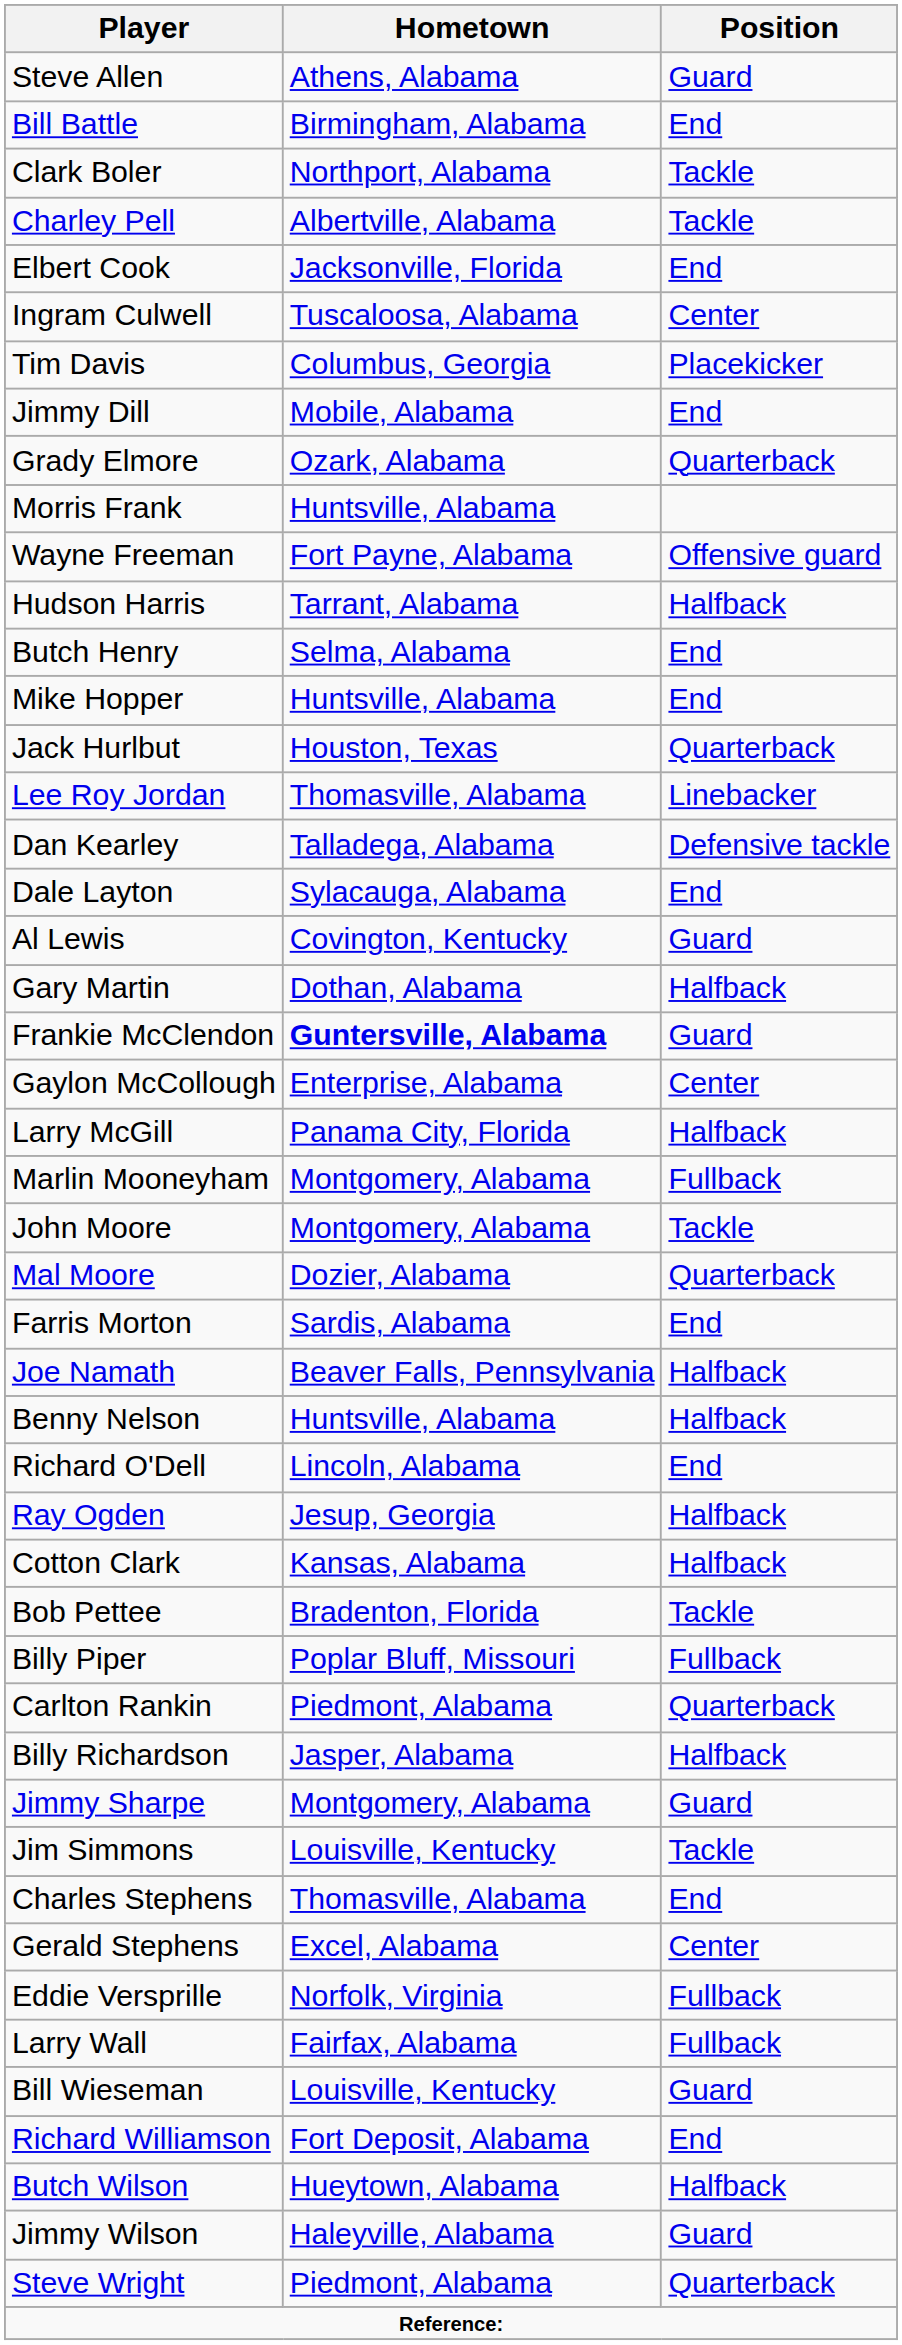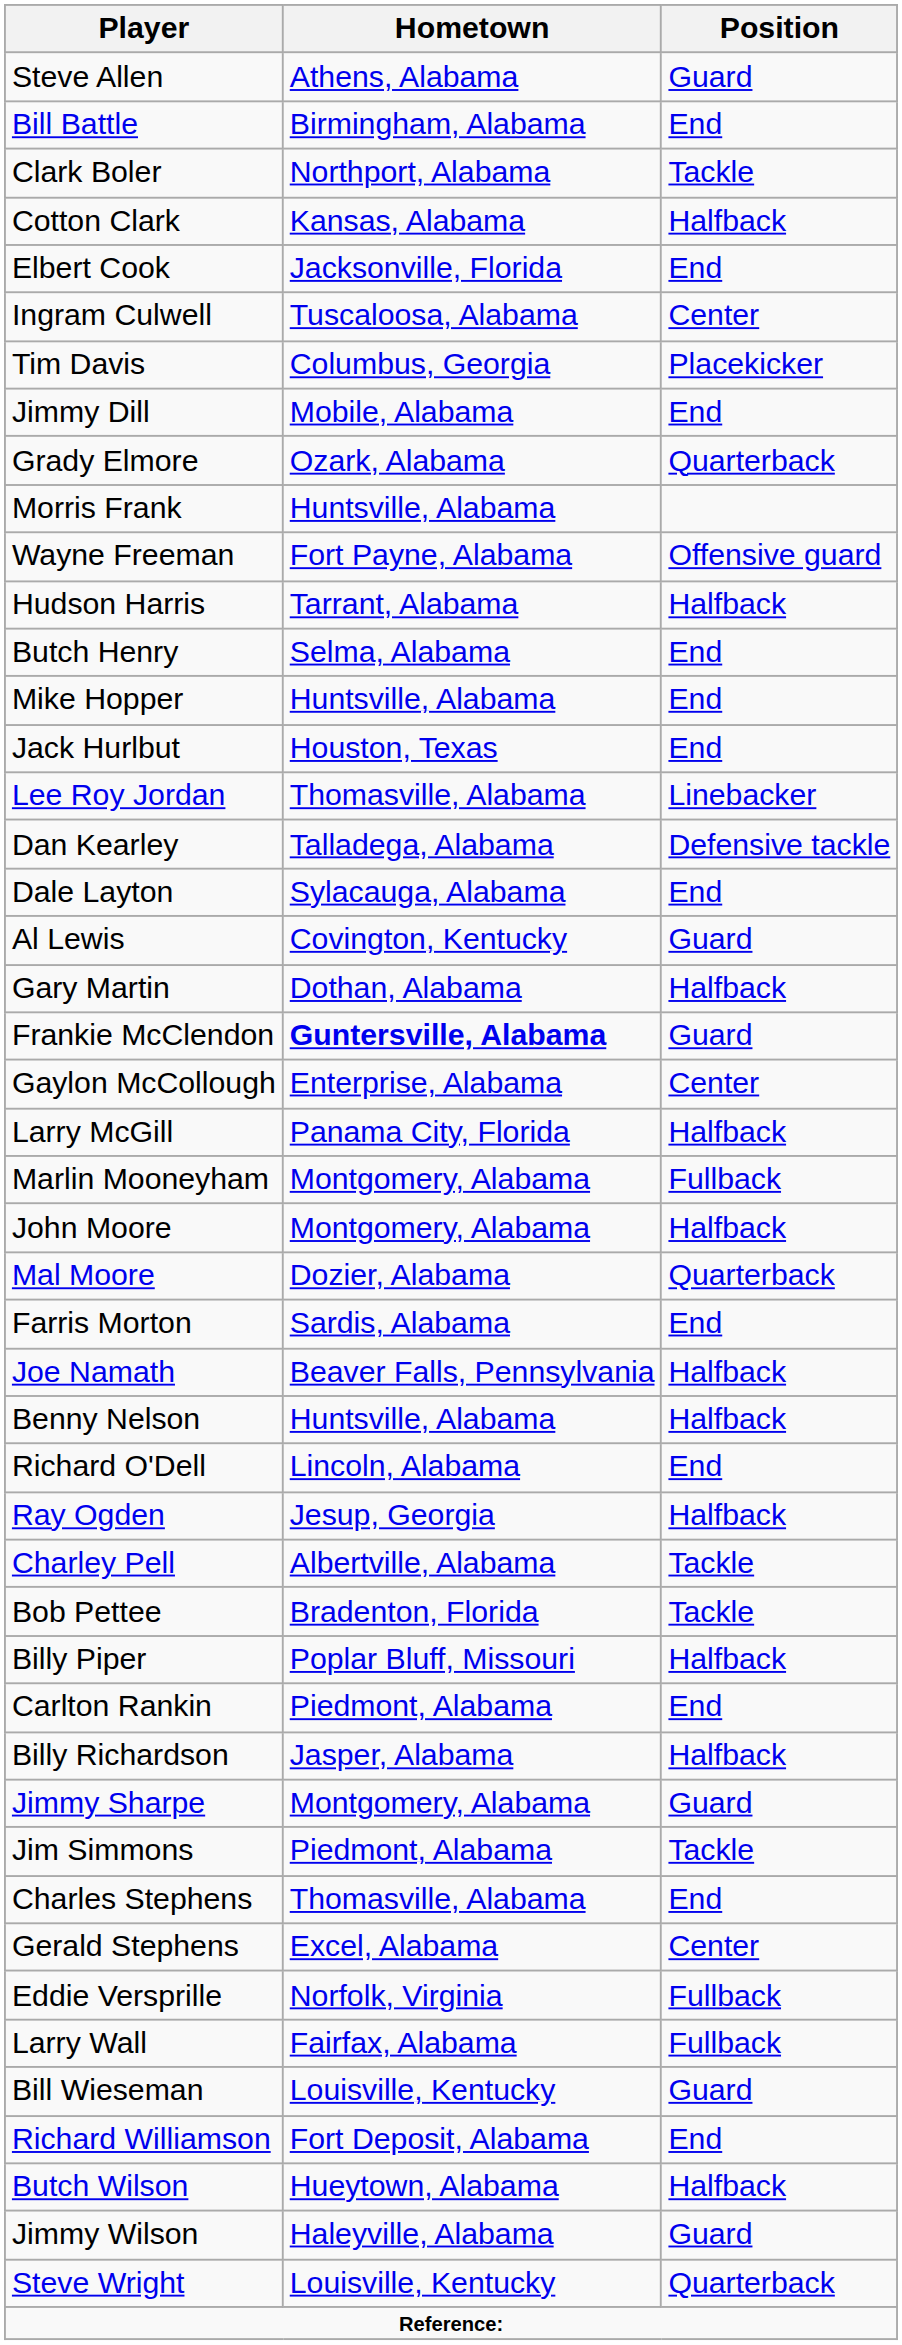rows swapped: Cotton Clark <-> Charley Pell
Jack Hurlbut | Position: Quarterback -> End
John Moore | Position: Tackle -> Halfback
Billy Piper | Position: Fullback -> Halfback
Carlton Rankin | Position: Quarterback -> End
Jim Simmons | Hometown: Louisville, Kentucky -> Piedmont, Alabama
Steve Wright | Hometown: Piedmont, Alabama -> Louisville, Kentucky
